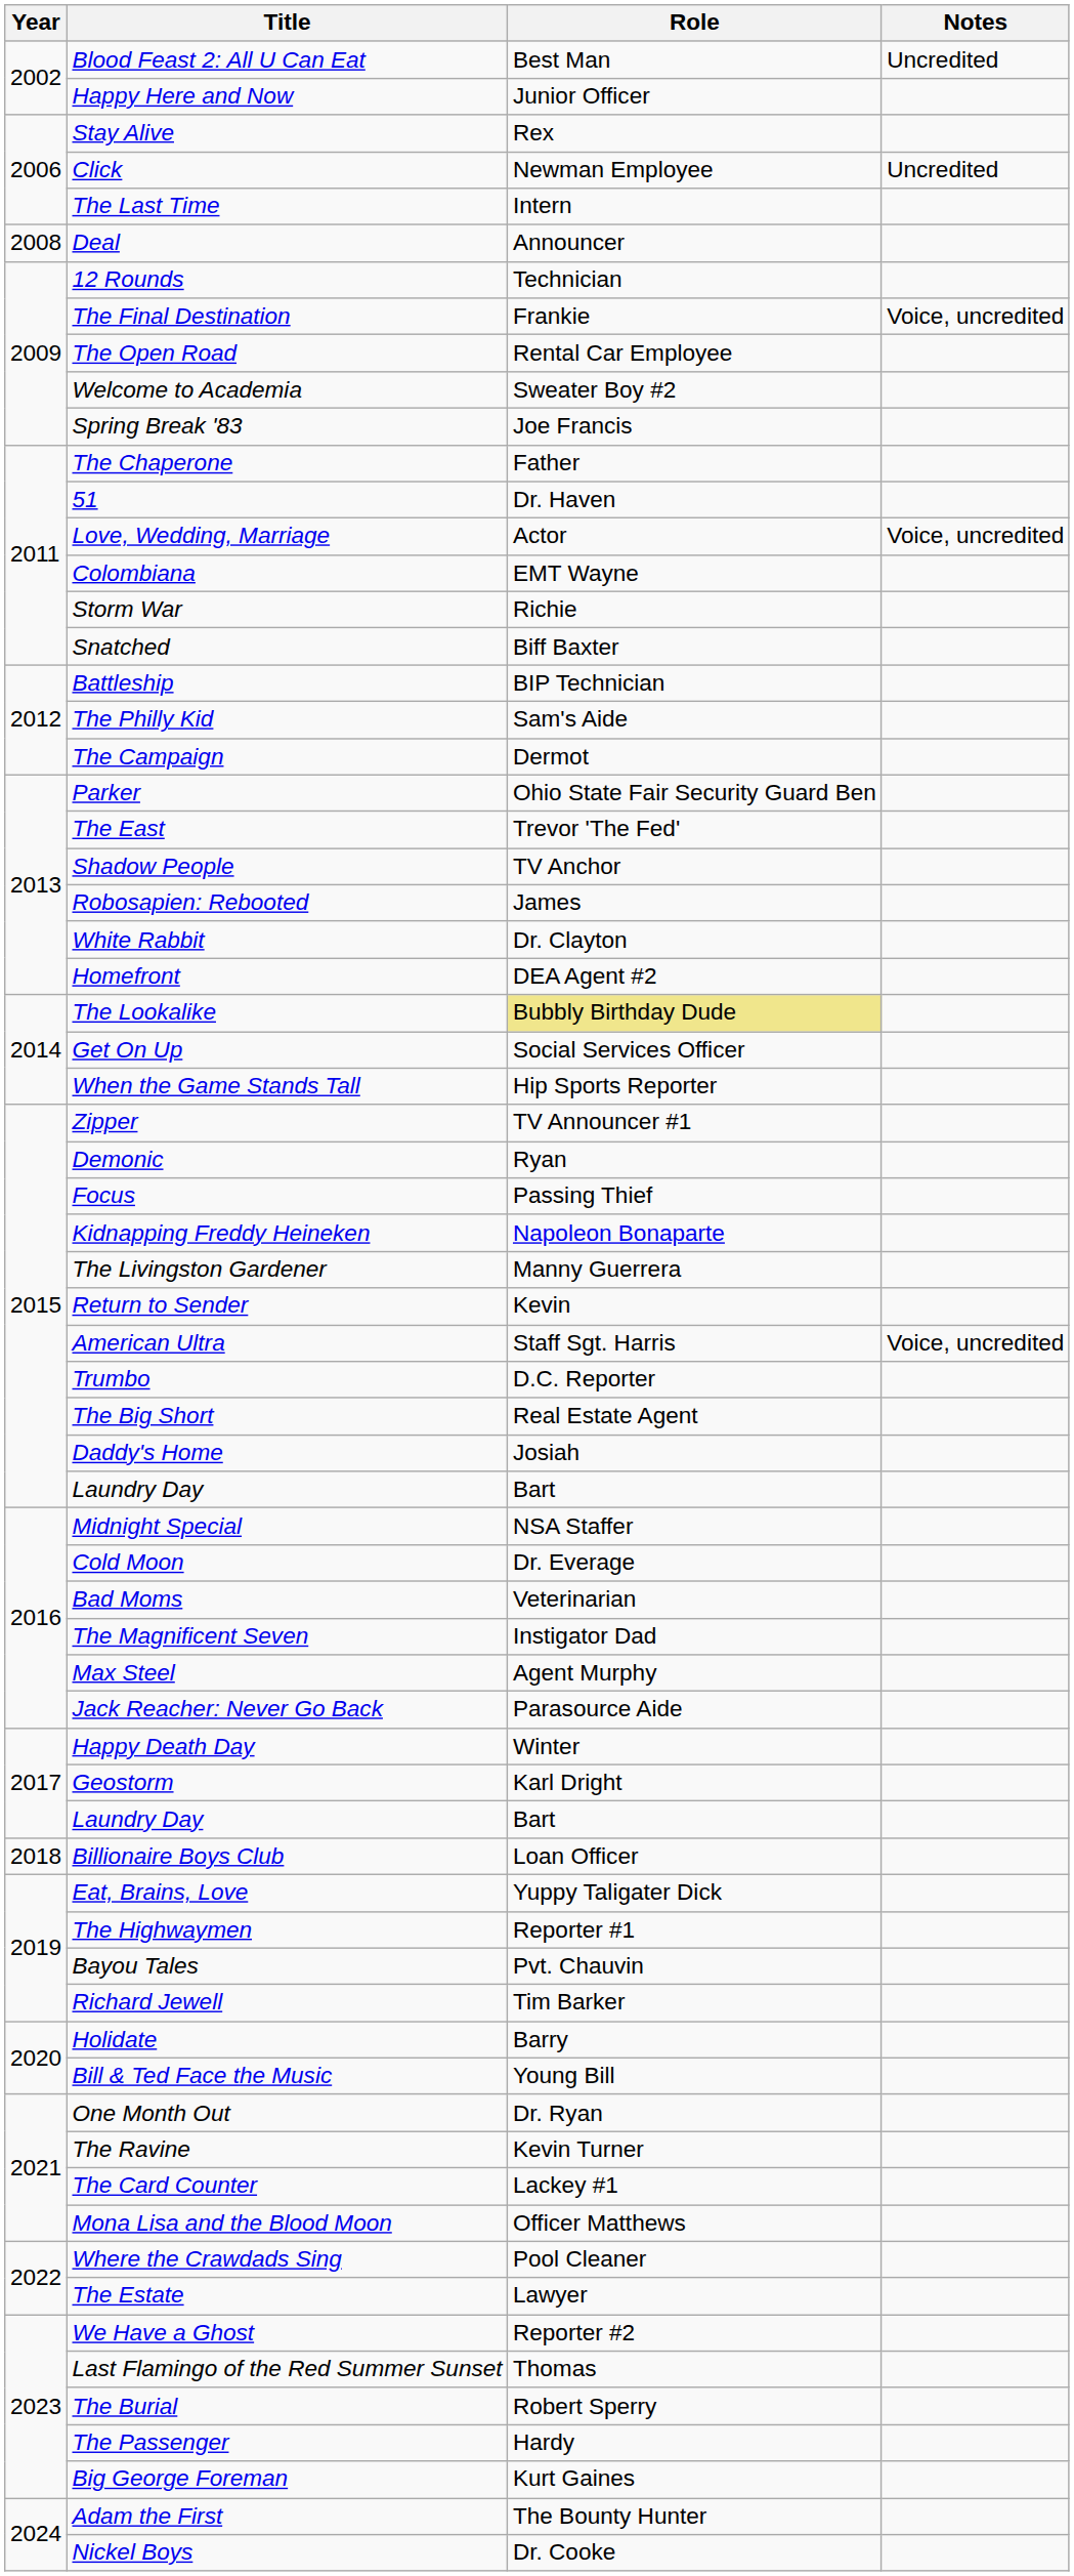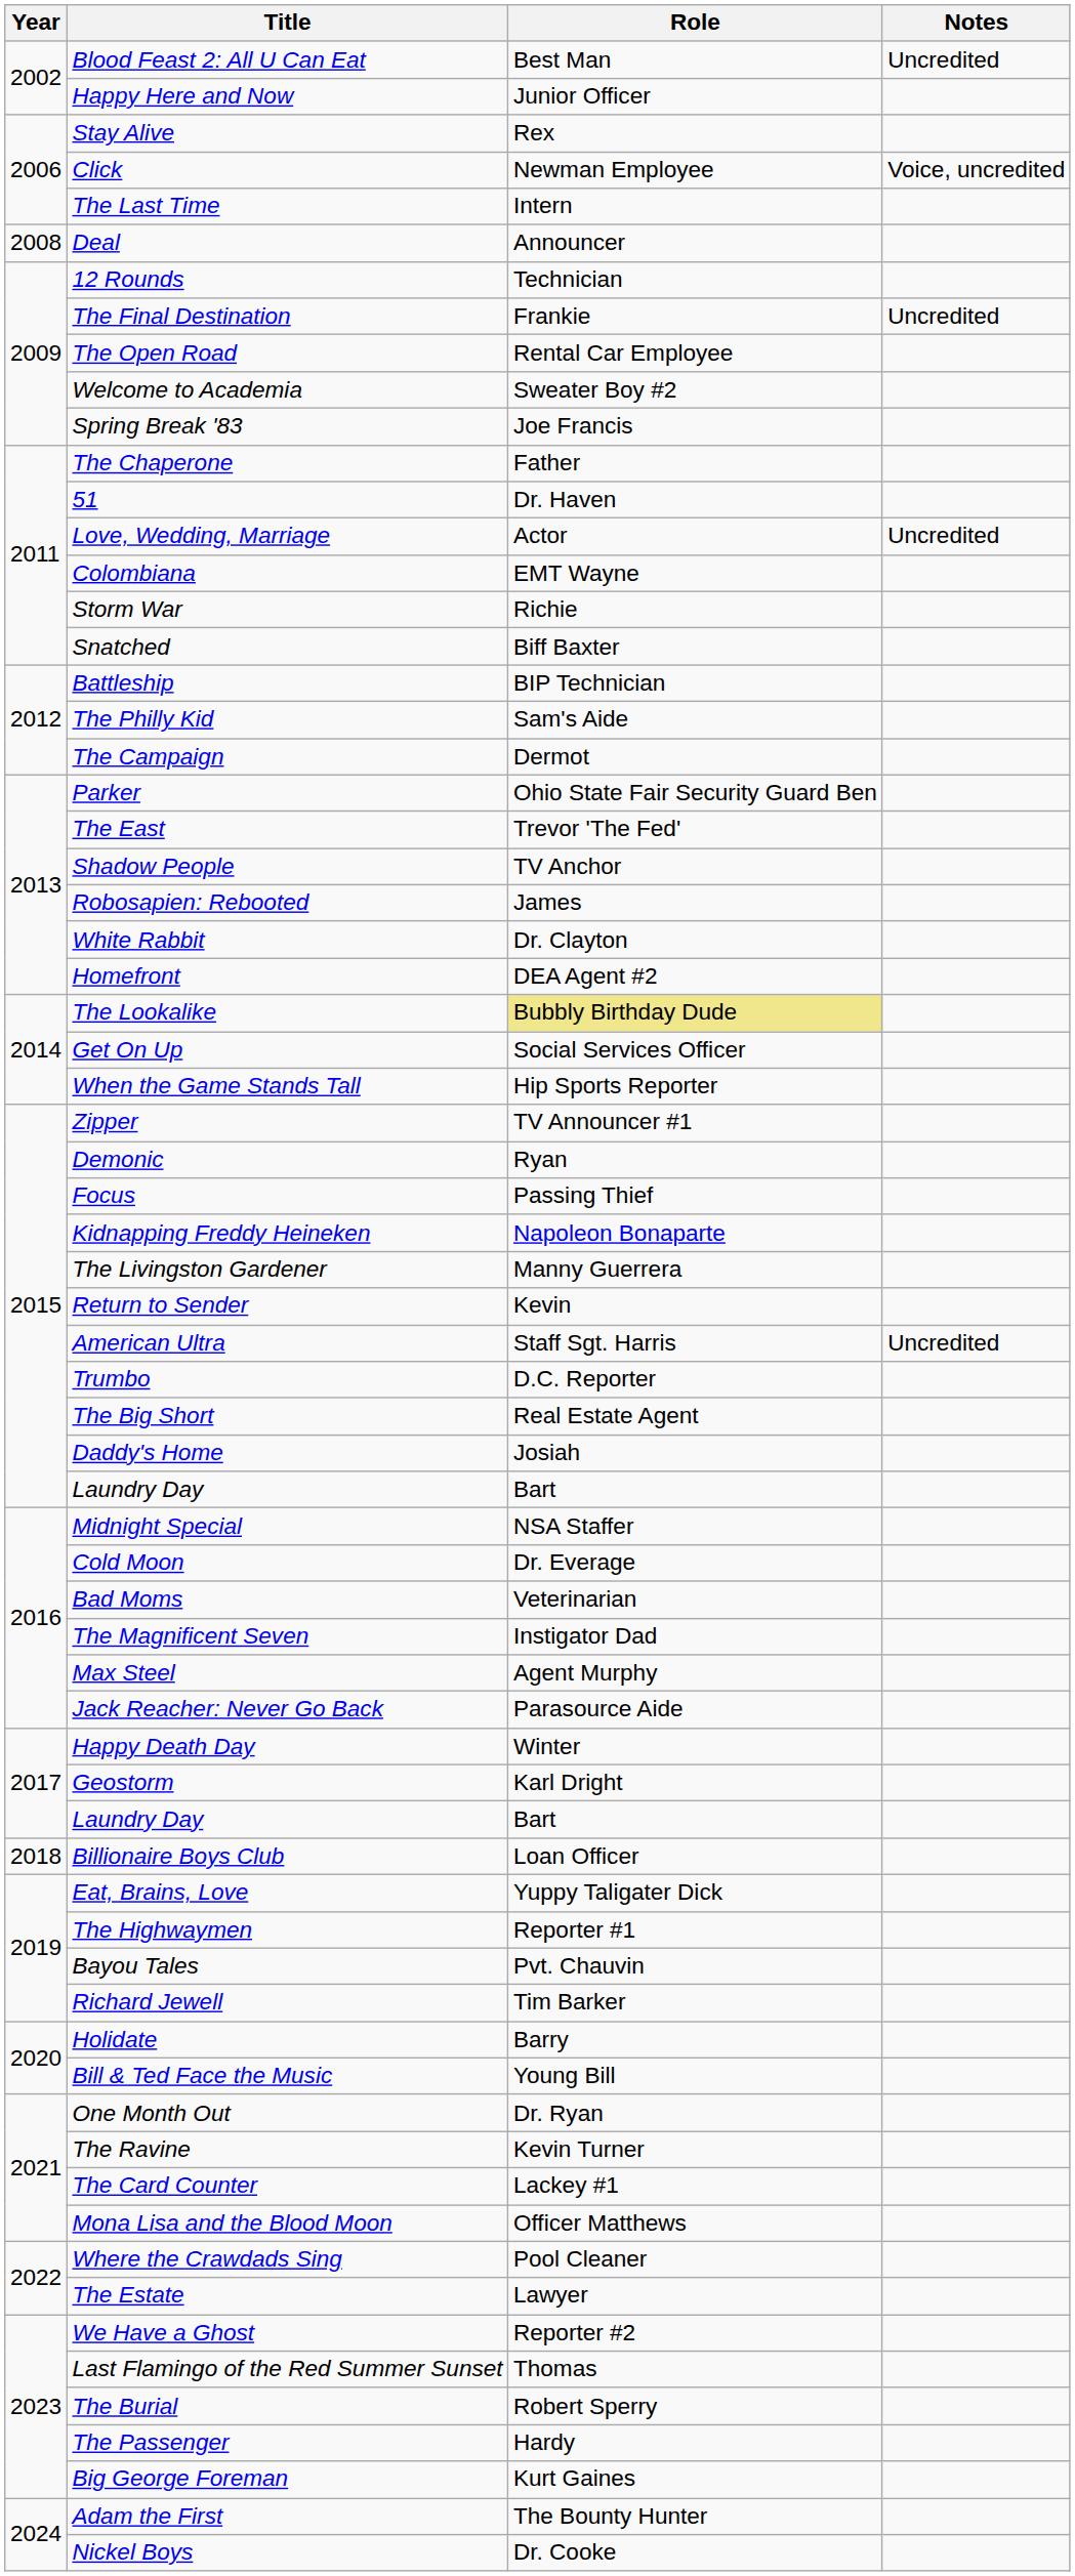Click | Notes: Uncredited -> Voice, uncredited
The Final Destination | Notes: Voice, uncredited -> Uncredited
Love, Wedding, Marriage | Notes: Voice, uncredited -> Uncredited
American Ultra | Notes: Voice, uncredited -> Uncredited
